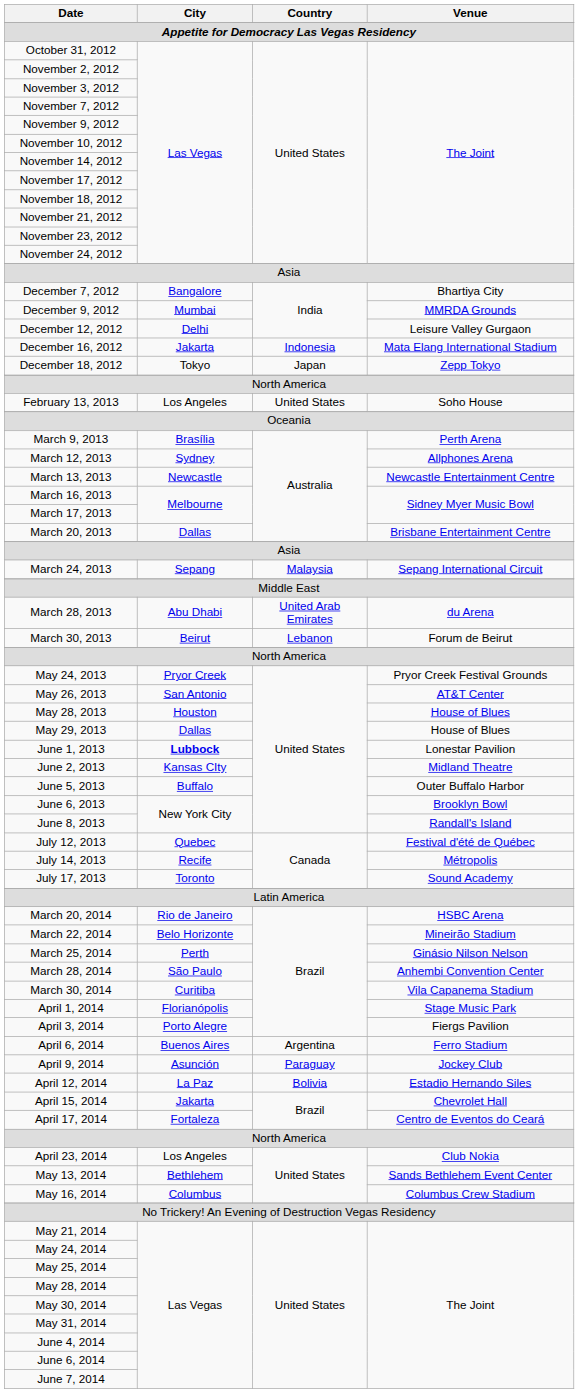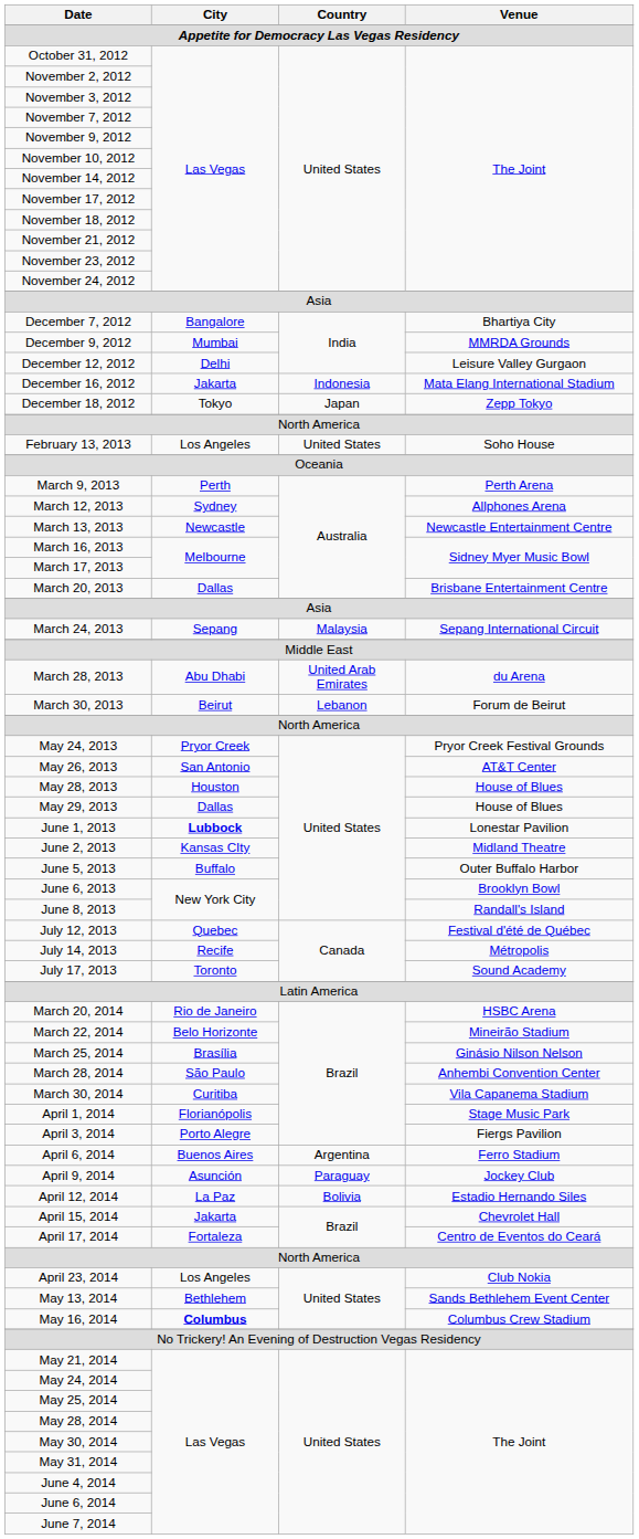March 9, 2013 | City: Brasília -> Perth
March 25, 2014 | City: Perth -> Brasília
May 16, 2014 | City: normal -> bold
